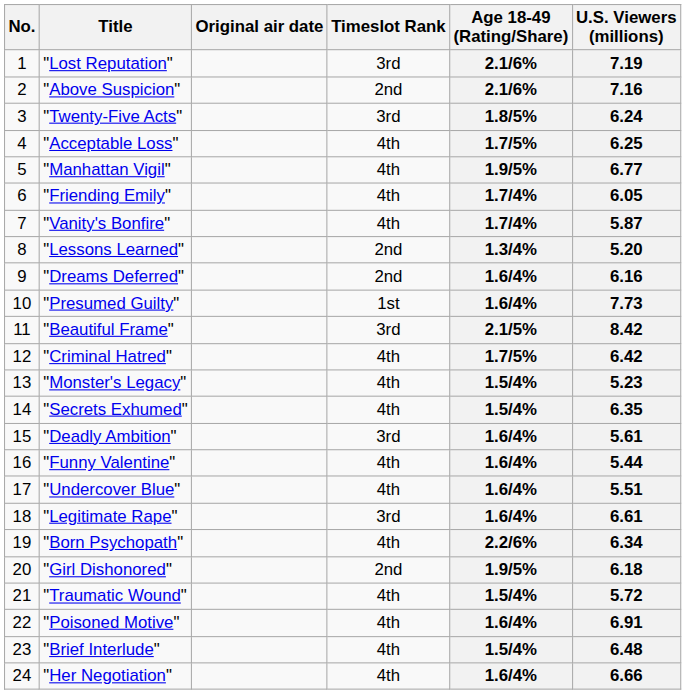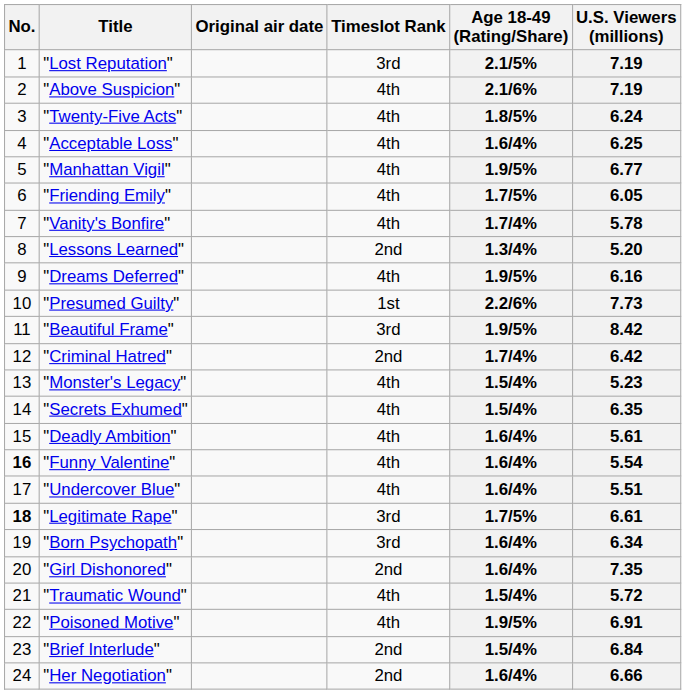"Lost Reputation" | Age 18-49 (Rating/Share): 2.1/6% -> 2.1/5%
"Above Suspicion" | Timeslot Rank: 2nd -> 4th
"Above Suspicion" | U.S. Viewers (millions): 7.16 -> 7.19
"Twenty-Five Acts" | Timeslot Rank: 3rd -> 4th
"Acceptable Loss" | Age 18-49 (Rating/Share): 1.7/5% -> 1.6/4%
"Friending Emily" | Age 18-49 (Rating/Share): 1.7/4% -> 1.7/5%
"Vanity's Bonfire" | U.S. Viewers (millions): 5.87 -> 5.78
"Dreams Deferred" | Timeslot Rank: 2nd -> 4th
"Dreams Deferred" | Age 18-49 (Rating/Share): 1.6/4% -> 1.9/5%
"Presumed Guilty" | Age 18-49 (Rating/Share): 1.6/4% -> 2.2/6%
"Beautiful Frame" | Age 18-49 (Rating/Share): 2.1/5% -> 1.9/5%
"Criminal Hatred" | Timeslot Rank: 4th -> 2nd
"Criminal Hatred" | Age 18-49 (Rating/Share): 1.7/5% -> 1.7/4%
"Deadly Ambition" | Timeslot Rank: 3rd -> 4th
"Funny Valentine" | No.: normal -> bold
"Funny Valentine" | U.S. Viewers (millions): 5.44 -> 5.54
"Legitimate Rape" | No.: normal -> bold
"Legitimate Rape" | Age 18-49 (Rating/Share): 1.6/4% -> 1.7/5%
"Born Psychopath" | Timeslot Rank: 4th -> 3rd
"Born Psychopath" | Age 18-49 (Rating/Share): 2.2/6% -> 1.6/4%
"Girl Dishonored" | Age 18-49 (Rating/Share): 1.9/5% -> 1.6/4%
"Girl Dishonored" | U.S. Viewers (millions): 6.18 -> 7.35
"Poisoned Motive" | Age 18-49 (Rating/Share): 1.6/4% -> 1.9/5%
"Brief Interlude" | Timeslot Rank: 4th -> 2nd
"Brief Interlude" | U.S. Viewers (millions): 6.48 -> 6.84
"Her Negotiation" | Timeslot Rank: 4th -> 2nd
